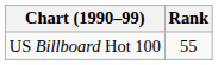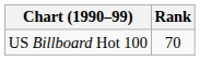US Billboard Hot 100 | Rank: 55 -> 70
